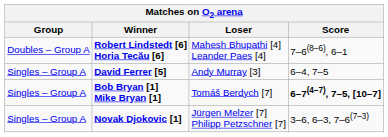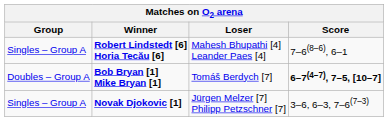Robert Lindstedt [6] Horia Tecău [6] | Group: Doubles – Group A -> Singles – Group A
- row: Singles – Group A | David Ferrer [5] | Andy Murray [3] | 6–4, 7–5
Bob Bryan [1] Mike Bryan [1] | Group: Singles – Group A -> Doubles – Group A
